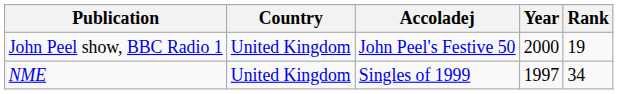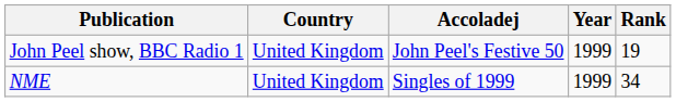John Peel show, BBC Radio 1 | Year: 2000 -> 1999
NME | Year: 1997 -> 1999
